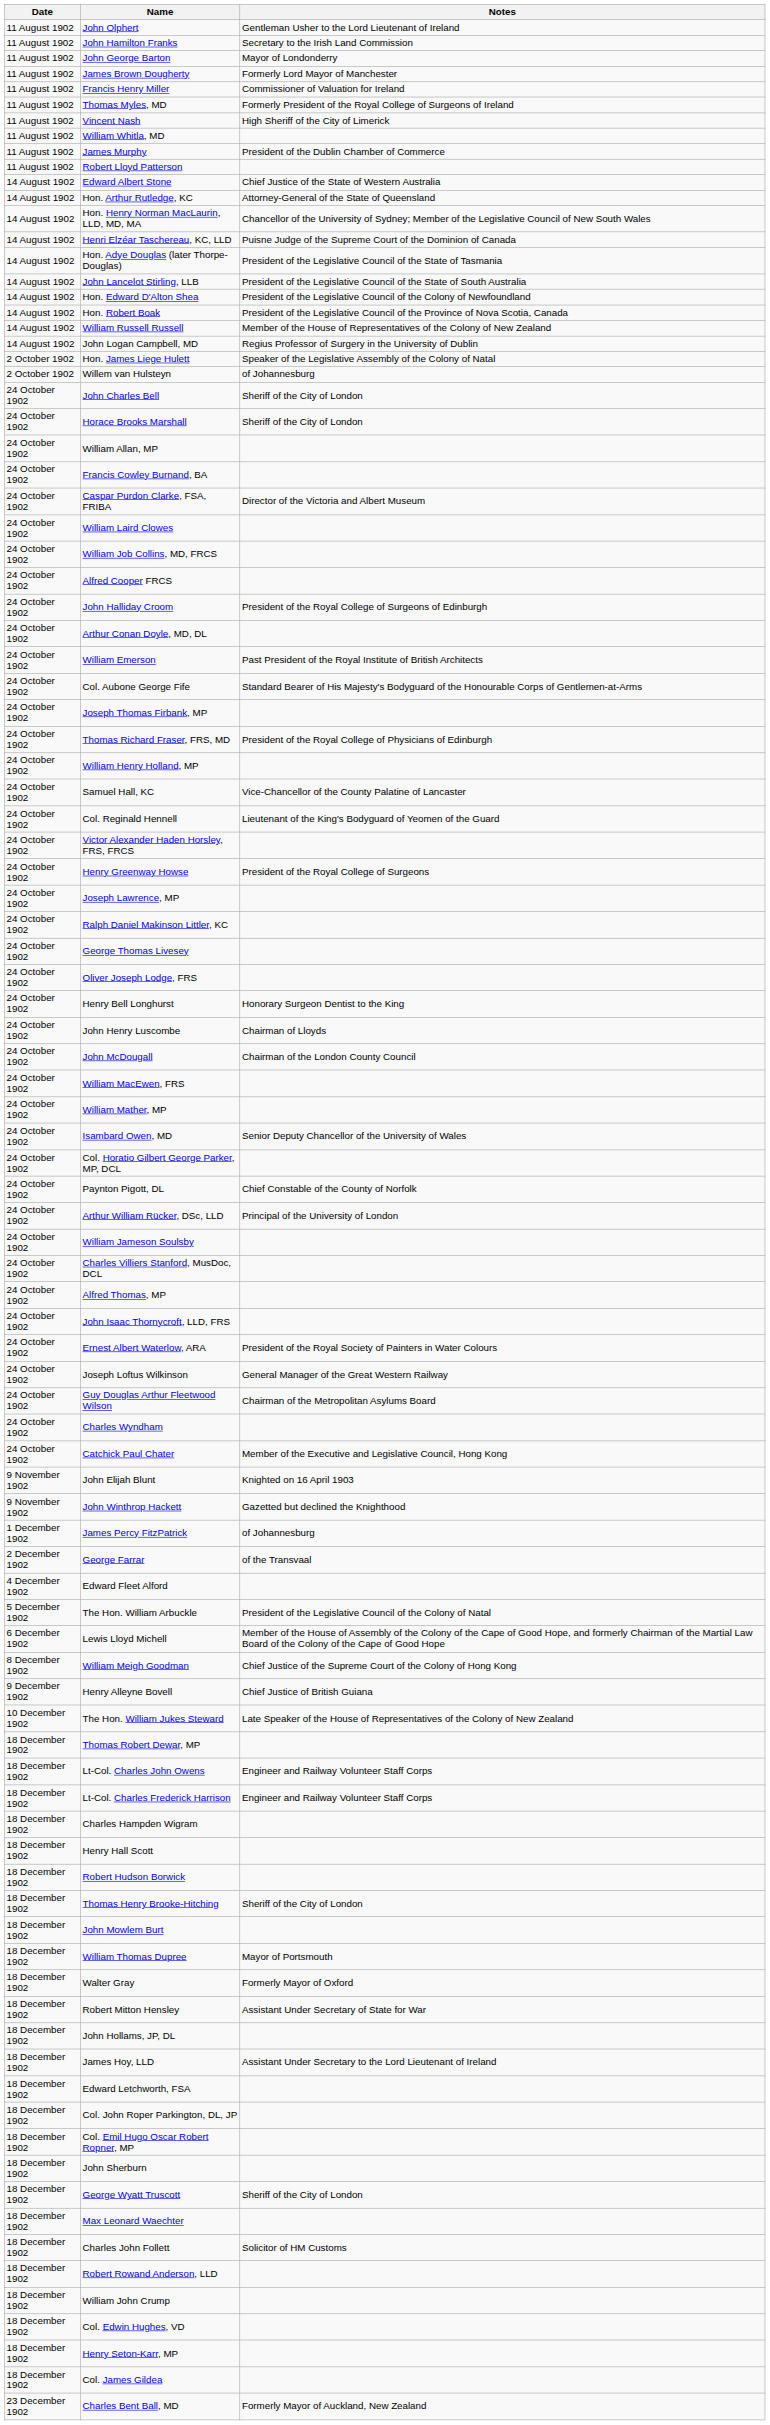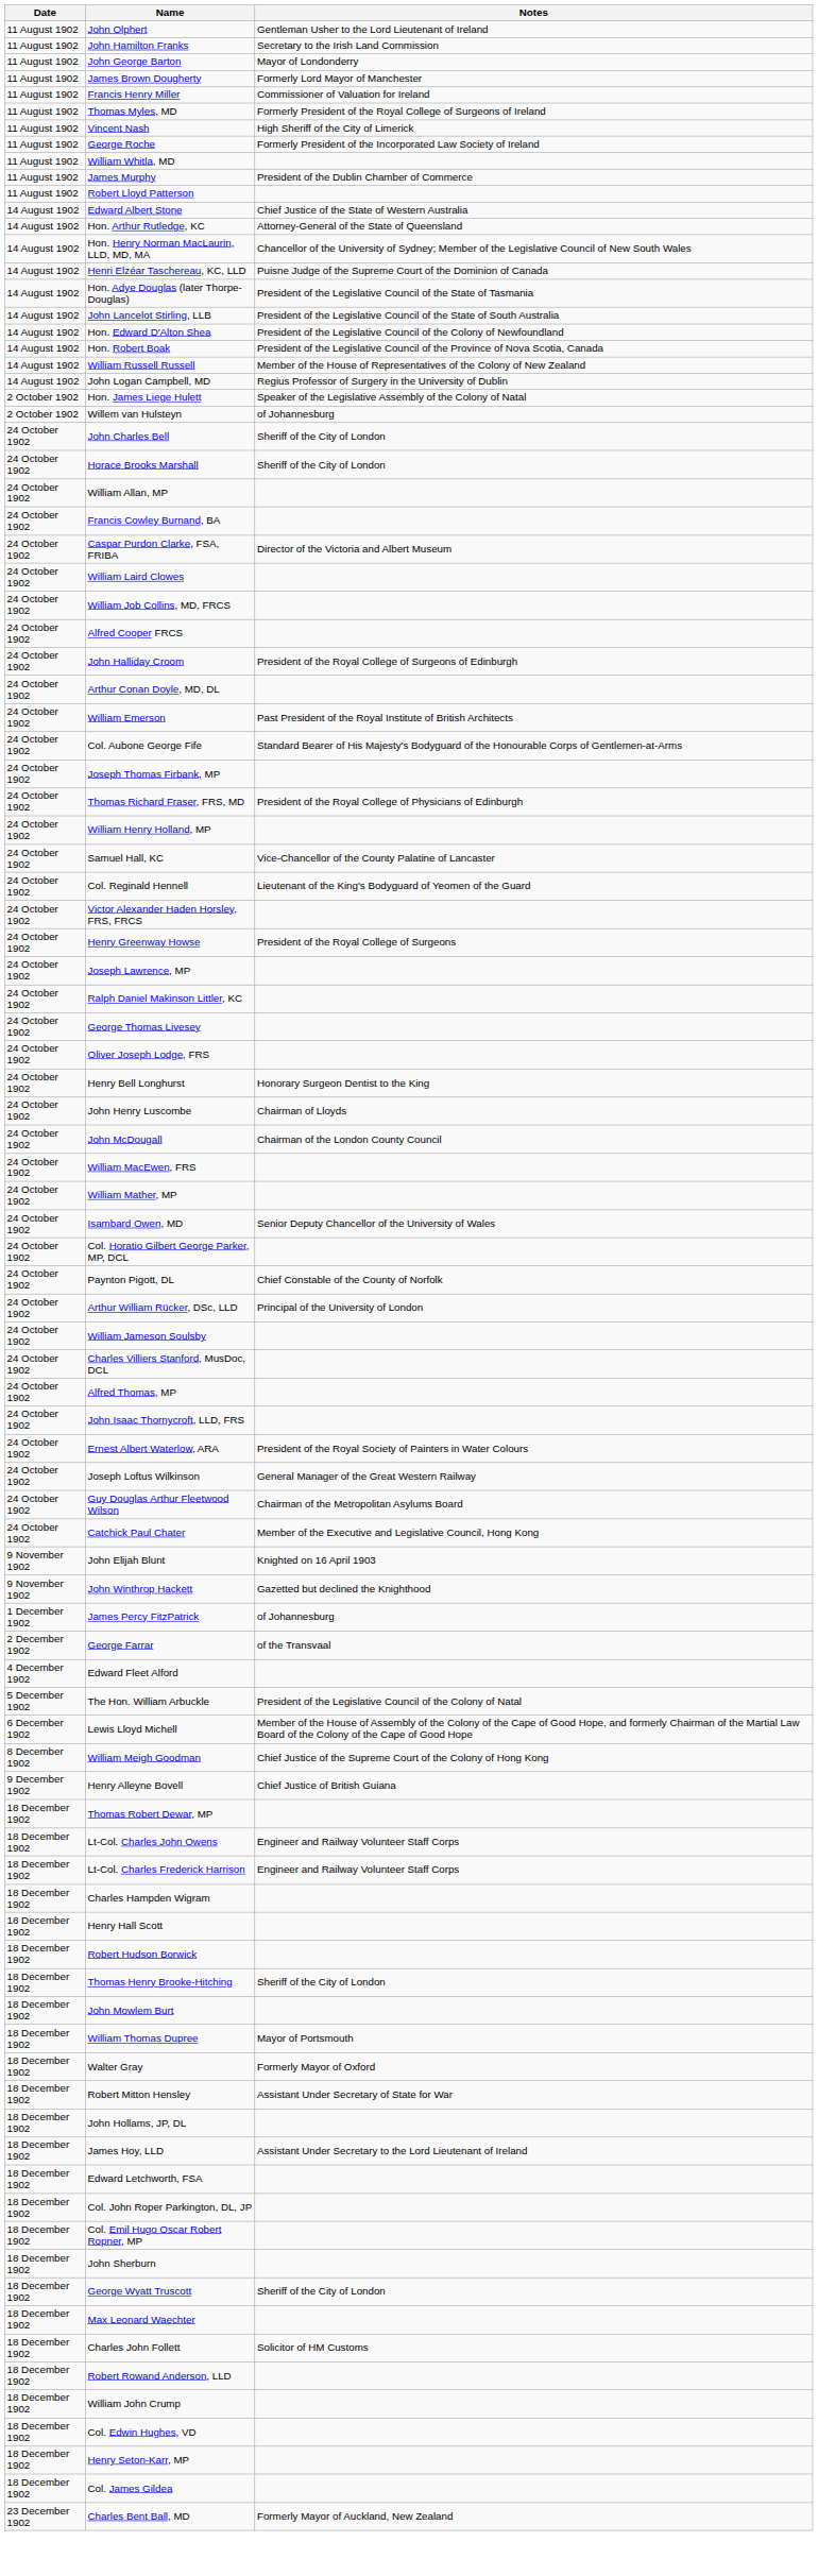+ row: 11 August 1902 | George Roche | Formerly President of the Incorporated Law Society of Ireland
- row: 24 October 1902 | Charles Wyndham
- row: 10 December 1902 | The Hon. William Jukes Steward | Late Speaker of the House of Representatives of the Colony of New Zealand
